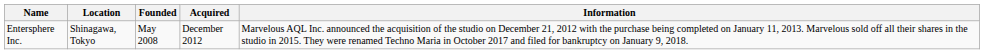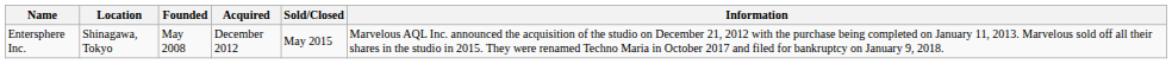+ column: Sold/Closed | May 2015
